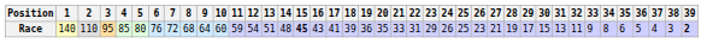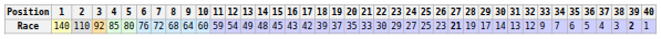+ column: 40 | 1
Race | 3: 95 -> 92
Race | 13: 51 -> 49
Race | 15: bold -> normal
Race | 17: 41 -> 42
Race | 19: 36 -> 37
Race | 22: 31 -> 30
Race | 24: 26 -> 27
Race | 27: normal -> bold
Race | 30: 15 -> 14
Race | 32: 11 -> 12
Race | 34: 8 -> 7
